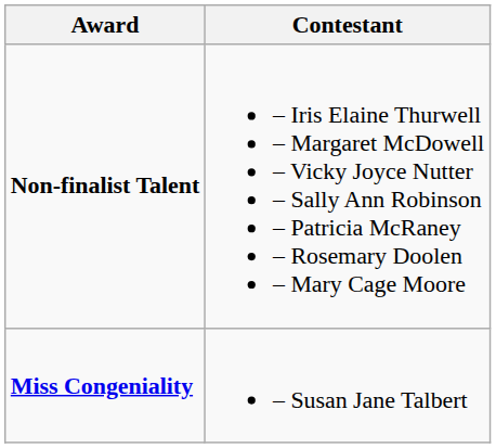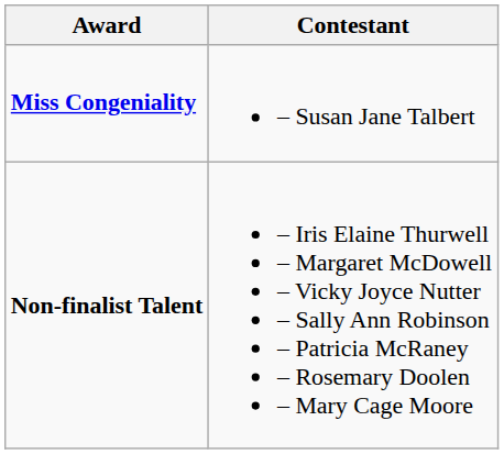rows swapped: Miss Congeniality <-> Non-finalist Talent
